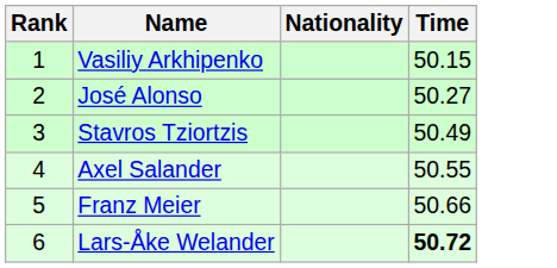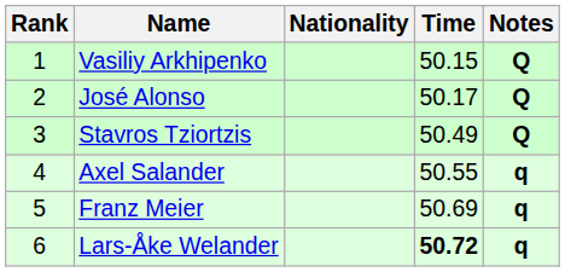+ column: Notes | Q | Q | Q | q | q | q
José Alonso | Time: 50.27 -> 50.17
Franz Meier | Time: 50.66 -> 50.69
